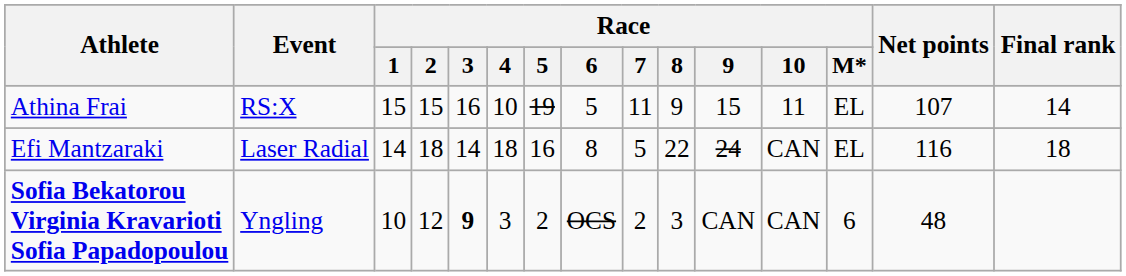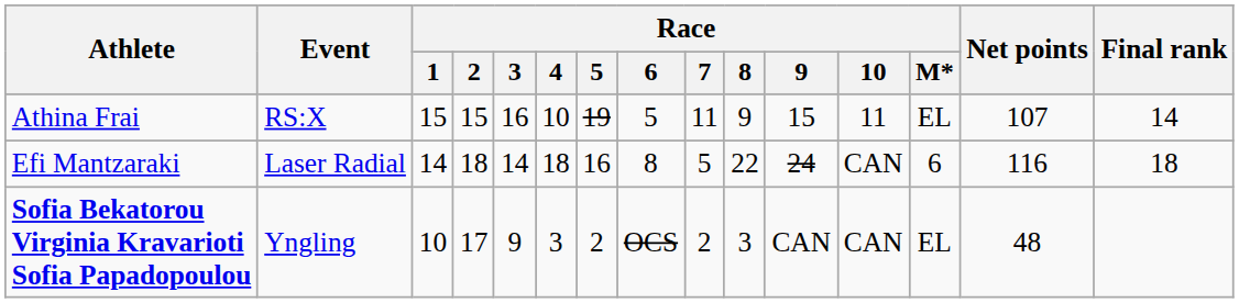Efi Mantzaraki | Race / M*: EL -> 6
Sofia Bekatorou Virginia Kravarioti Sofia Papadopoulou | Race / 2: 12 -> 17
Sofia Bekatorou Virginia Kravarioti Sofia Papadopoulou | Race / 3: bold -> normal
Sofia Bekatorou Virginia Kravarioti Sofia Papadopoulou | Race / M*: 6 -> EL
